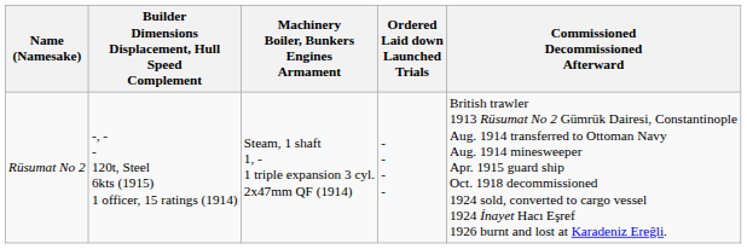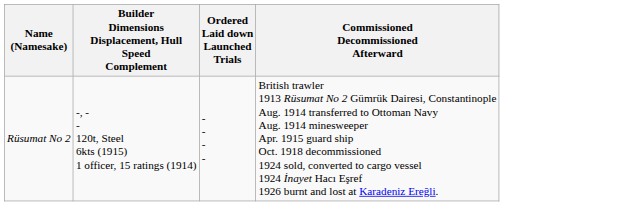- column: Machinery Boiler, Bunkers Engines Armament | Steam, 1 shaft 1, - 1 triple expansion 3 cyl. 2x47mm QF (1914)
